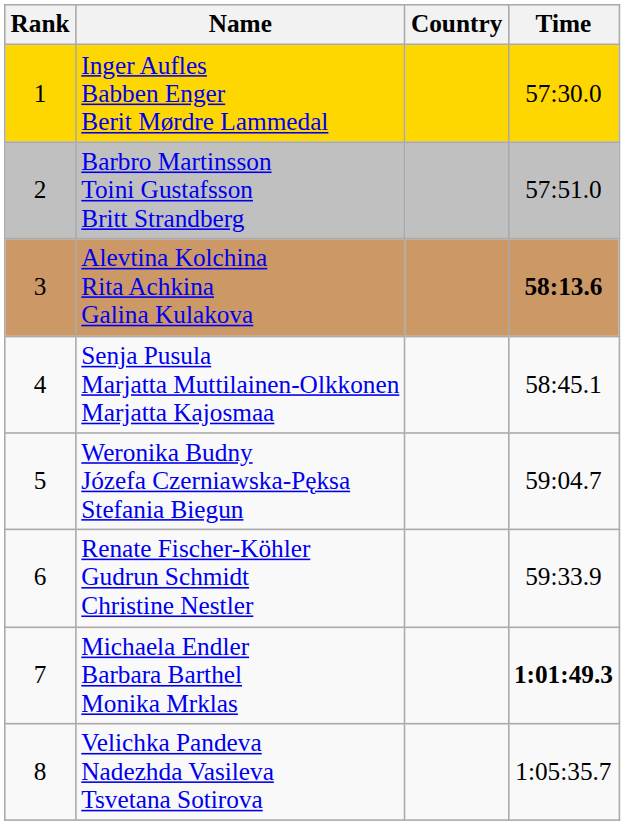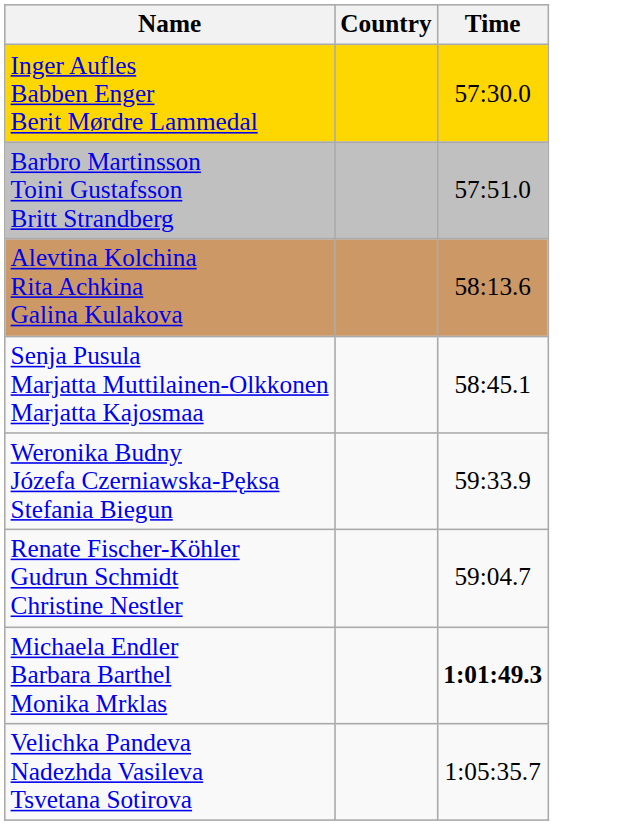- column: Rank | 1 | 2 | 3 | 4 | 5 | 6 | 7 | 8
Alevtina Kolchina Rita Achkina Galina Kulakova | Time: bold -> normal
Weronika Budny Józefa Czerniawska-Pęksa Stefania Biegun | Time: 59:04.7 -> 59:33.9
Renate Fischer-Köhler Gudrun Schmidt Christine Nestler | Time: 59:33.9 -> 59:04.7
